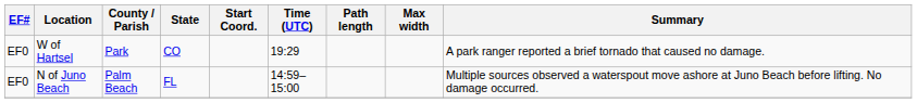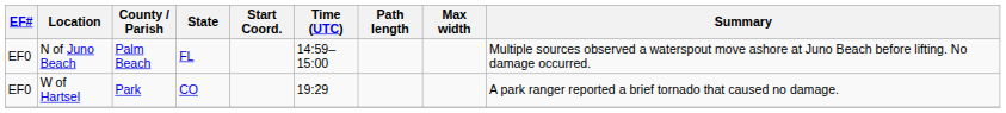rows swapped: N of Juno Beach <-> W of Hartsel
